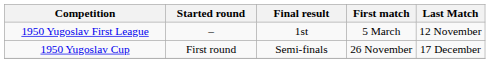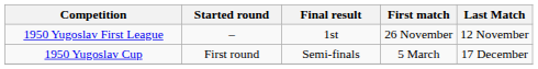1950 Yugoslav First League | First match: 5 March -> 26 November
1950 Yugoslav Cup | First match: 26 November -> 5 March
